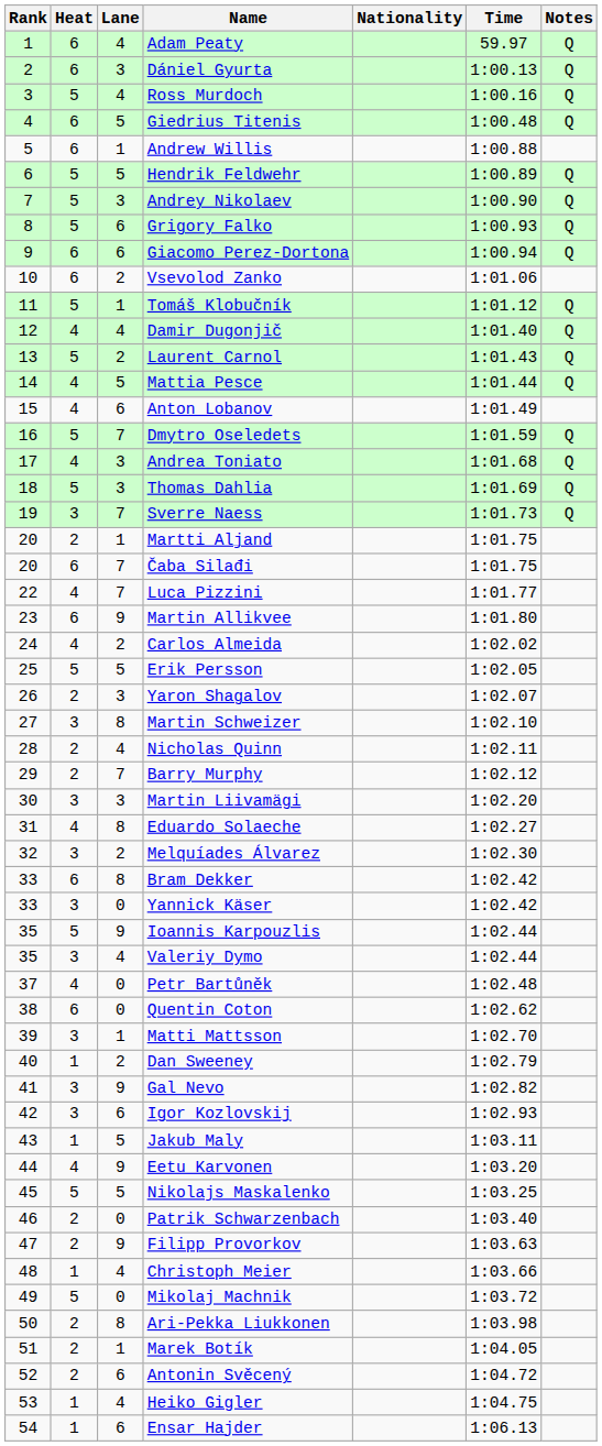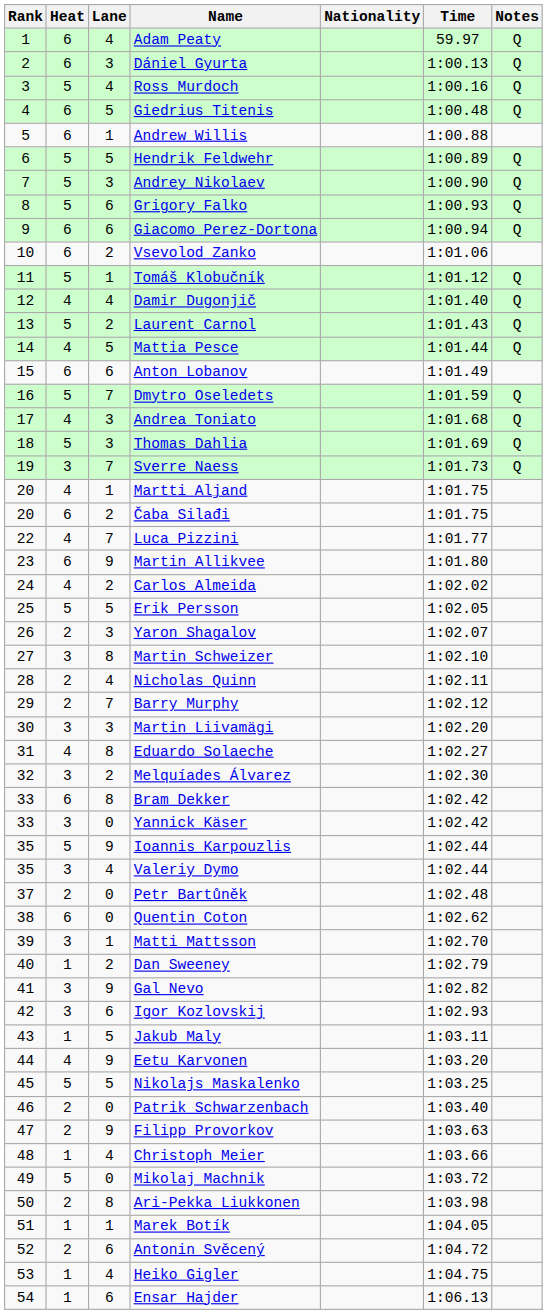Anton Lobanov | Heat: 4 -> 6
Martti Aljand | Heat: 2 -> 4
Čaba Silađi | Lane: 7 -> 2
Petr Bartůněk | Heat: 4 -> 2
Marek Botík | Heat: 2 -> 1
